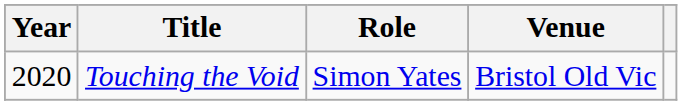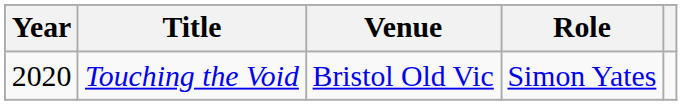columns swapped: Role <-> Venue
